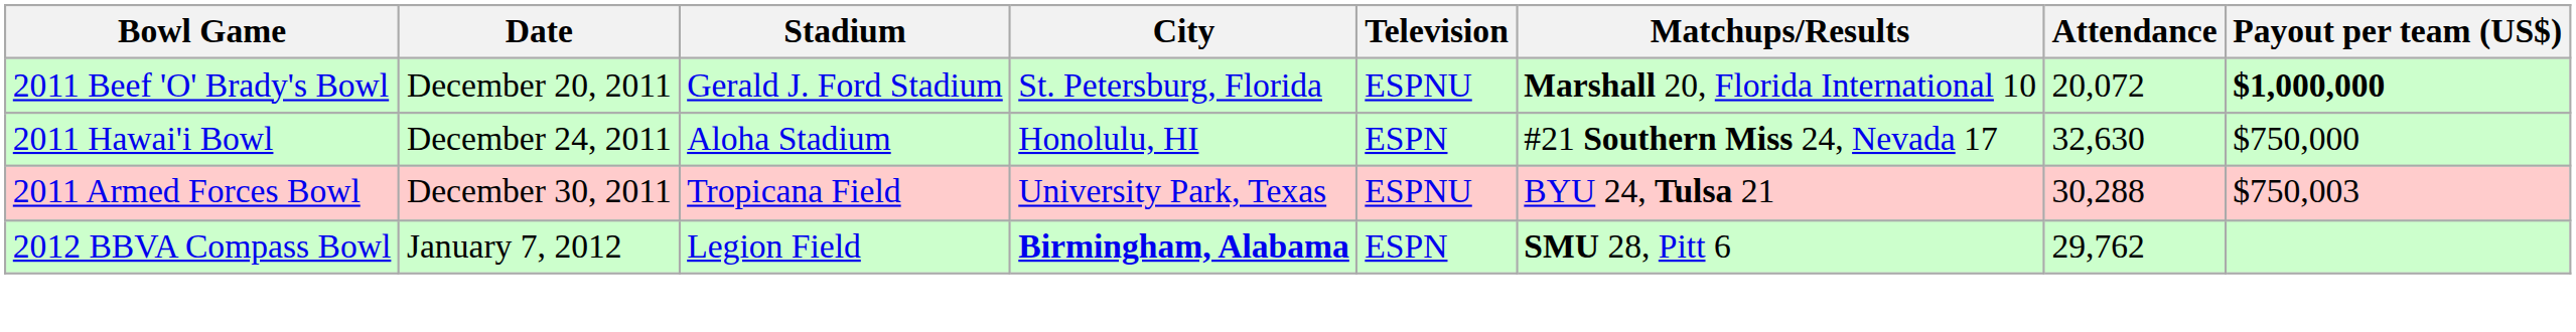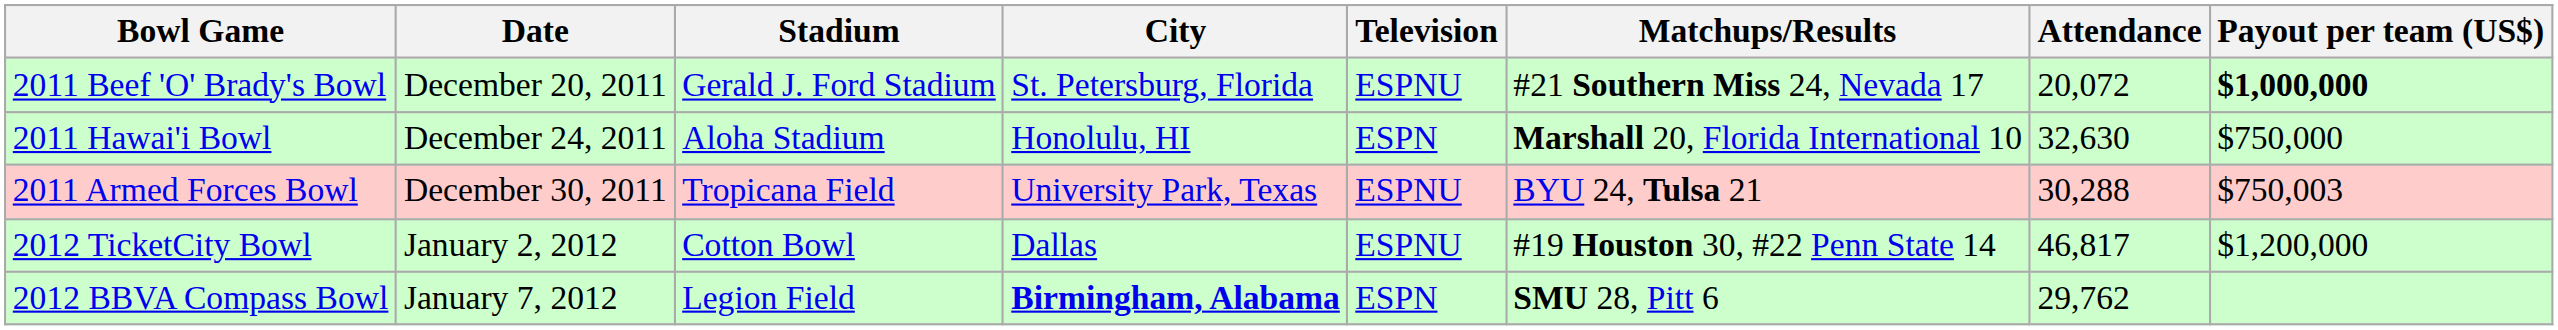2011 Beef 'O' Brady's Bowl | Matchups/Results: Marshall 20, Florida International 10 -> #21 Southern Miss 24, Nevada 17
2011 Hawai'i Bowl | Matchups/Results: #21 Southern Miss 24, Nevada 17 -> Marshall 20, Florida International 10
+ row: 2012 TicketCity Bowl | January 2, 2012 | Cotton Bowl | Dallas | ESPNU | #19 Houston 30, #22 Penn State 14 | 46,817 | $1,200,000
